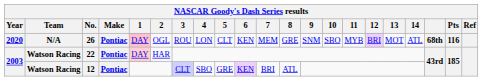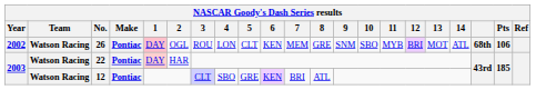26 | Year: 2020 -> 2002
26 | Team: N/A -> Watson Racing
26 | Pts: 116 -> 106
